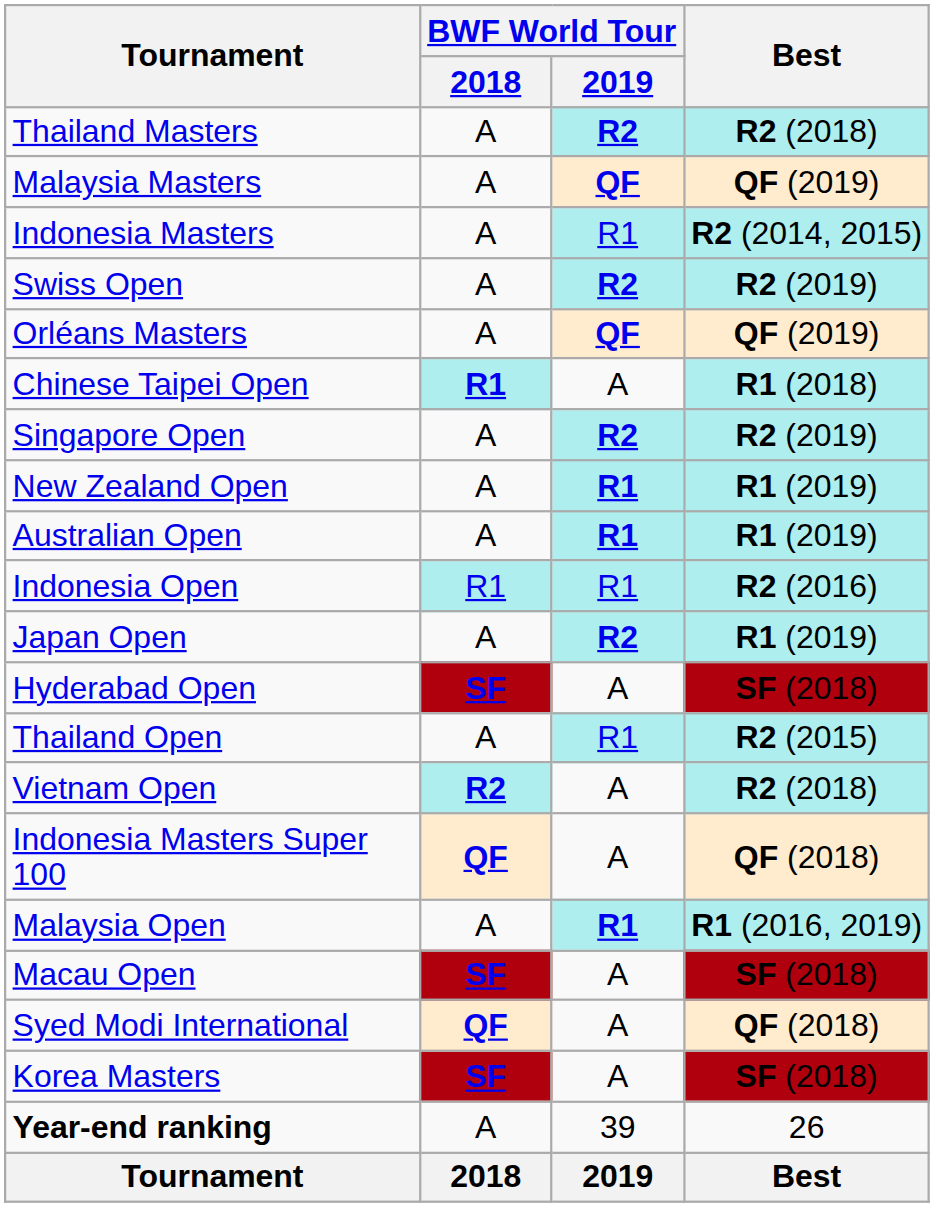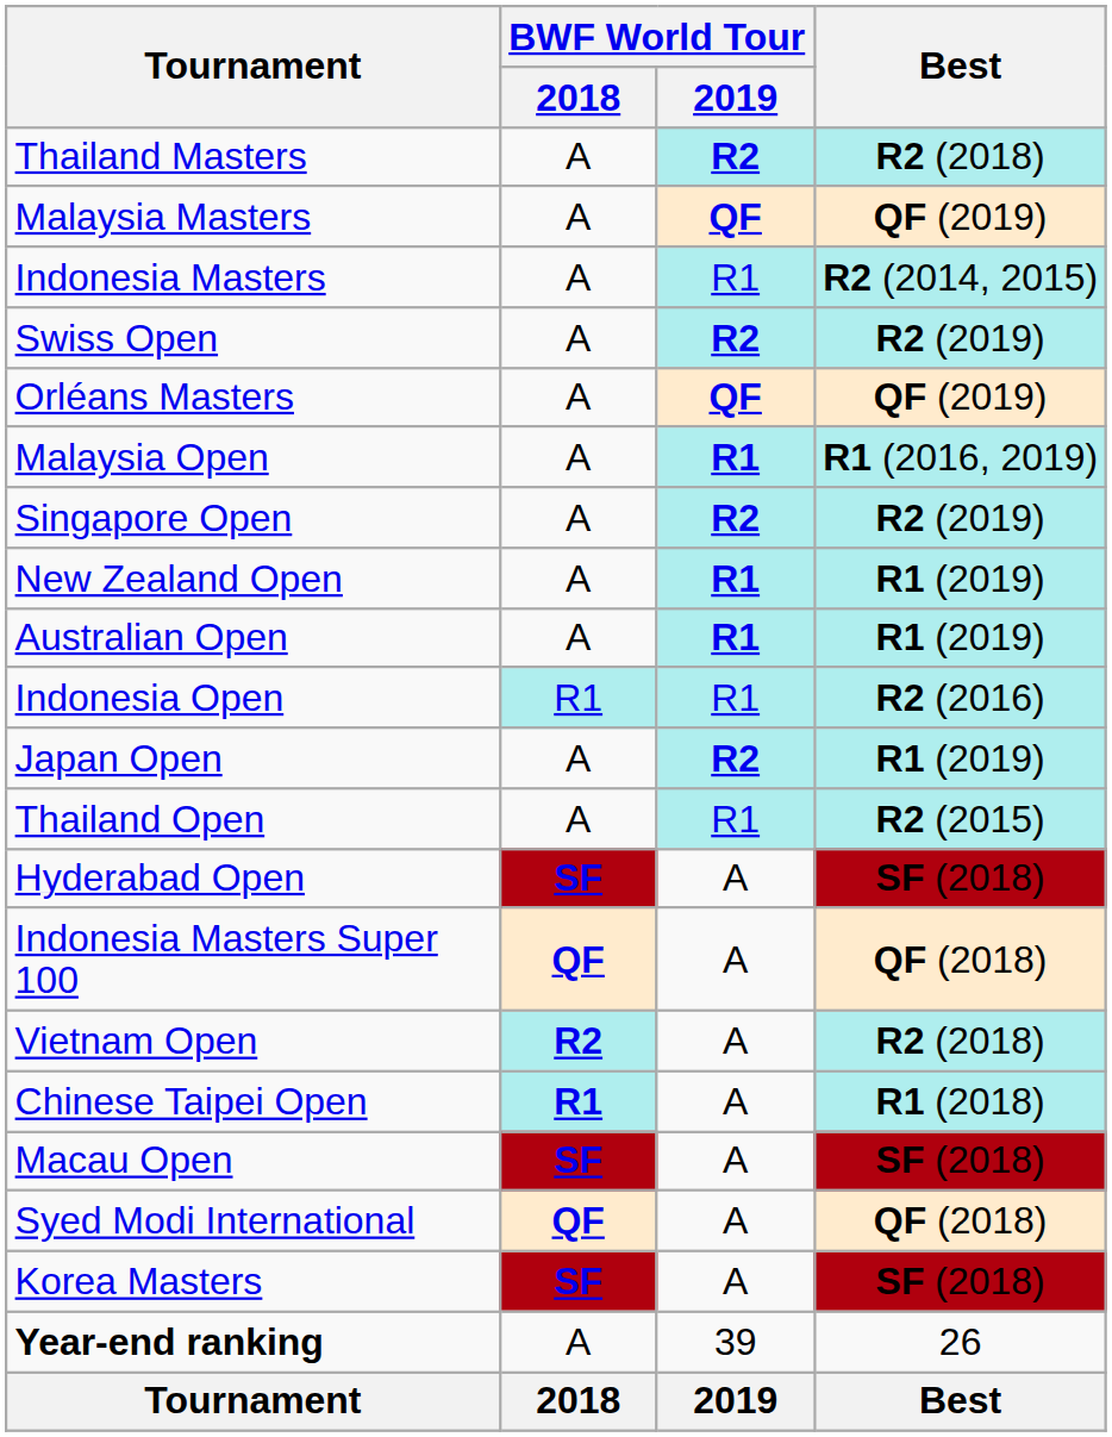rows swapped: Malaysia Open <-> Chinese Taipei Open
rows swapped: Thailand Open <-> Hyderabad Open
rows swapped: Vietnam Open <-> Indonesia Masters Super 100
